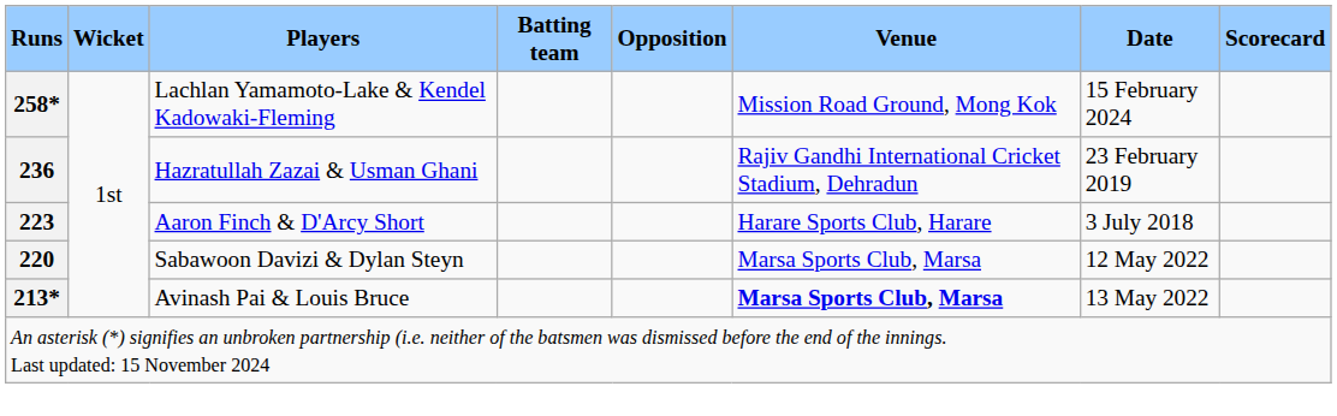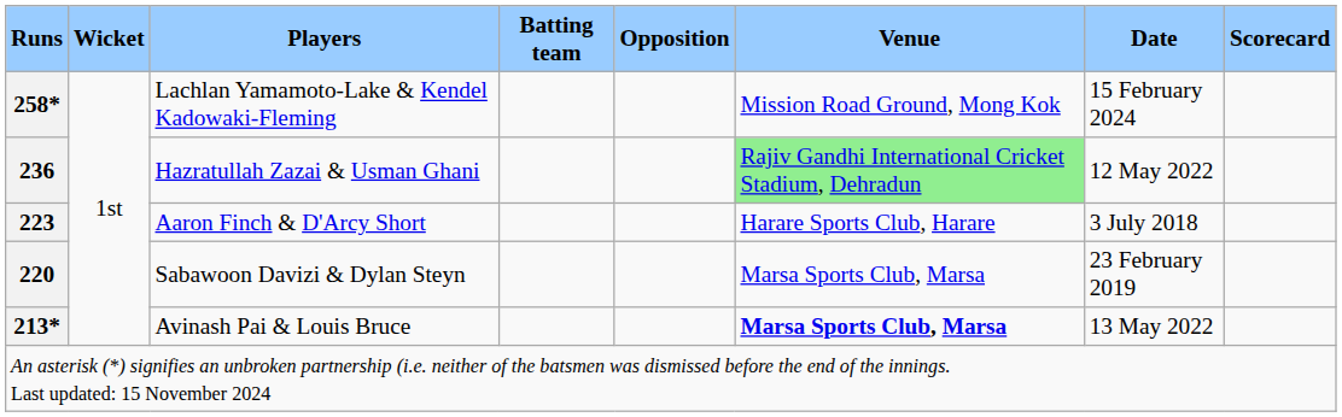Hazratullah Zazai & Usman Ghani | Venue: no background -> lightgreen background
Hazratullah Zazai & Usman Ghani | Date: 23 February 2019 -> 12 May 2022
Sabawoon Davizi & Dylan Steyn | Date: 12 May 2022 -> 23 February 2019
